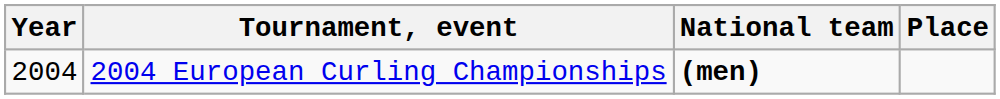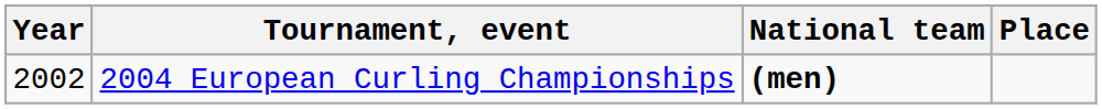2004 European Curling Championships | Year: 2004 -> 2002
